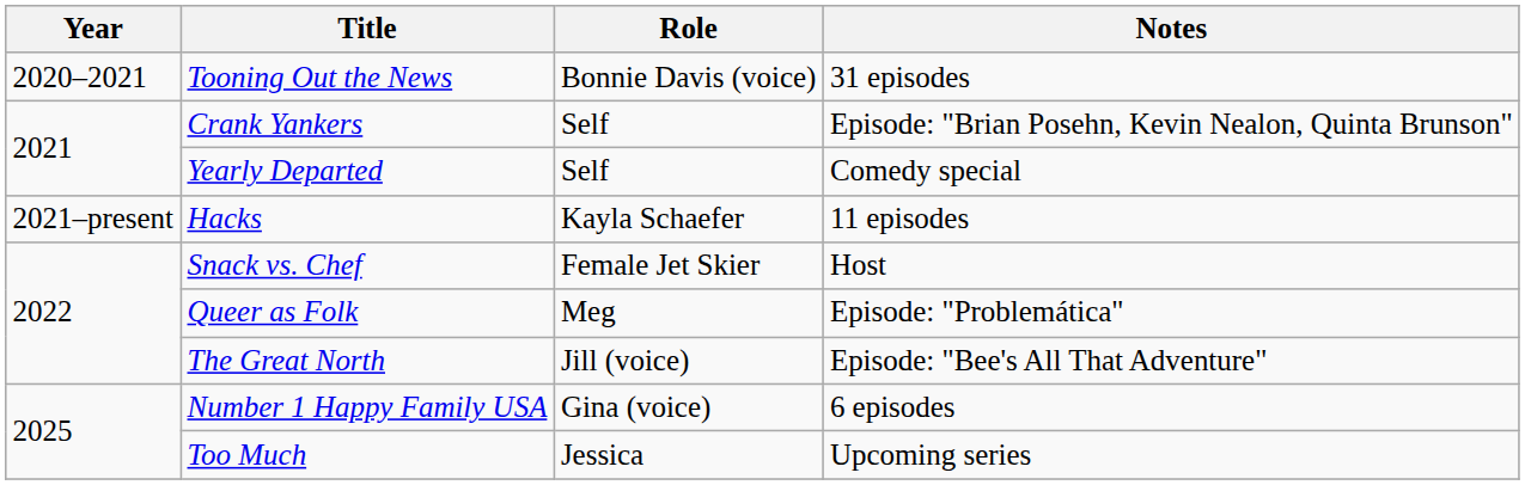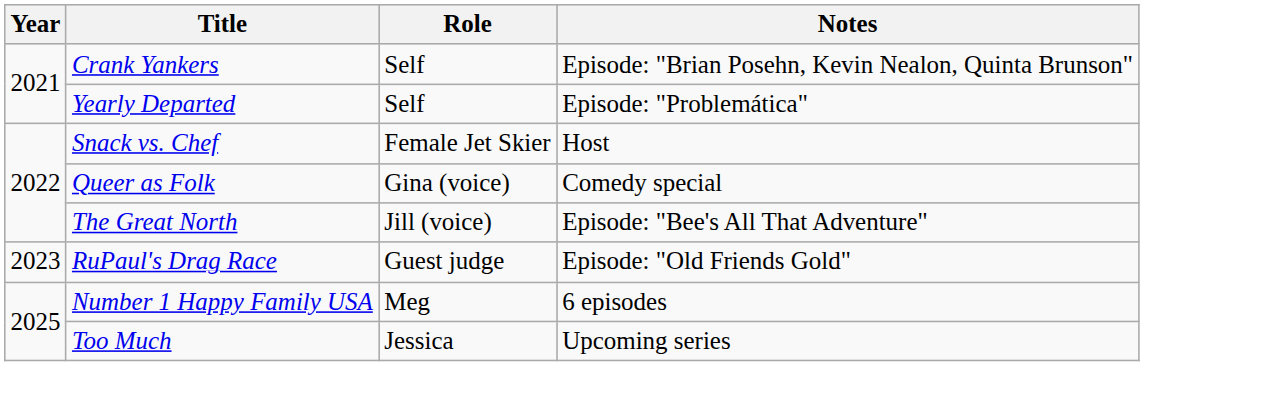- row: 2020–2021 | Tooning Out the News | Bonnie Davis (voice) | 31 episodes
Yearly Departed | Notes: Comedy special -> Episode: "Problemática"
- row: 2021–present | Hacks | Kayla Schaefer | 11 episodes
Queer as Folk | Role: Meg -> Gina (voice)
Queer as Folk | Notes: Episode: "Problemática" -> Comedy special
+ row: 2023 | RuPaul's Drag Race | Guest judge | Episode: "Old Friends Gold"
Number 1 Happy Family USA | Role: Gina (voice) -> Meg
